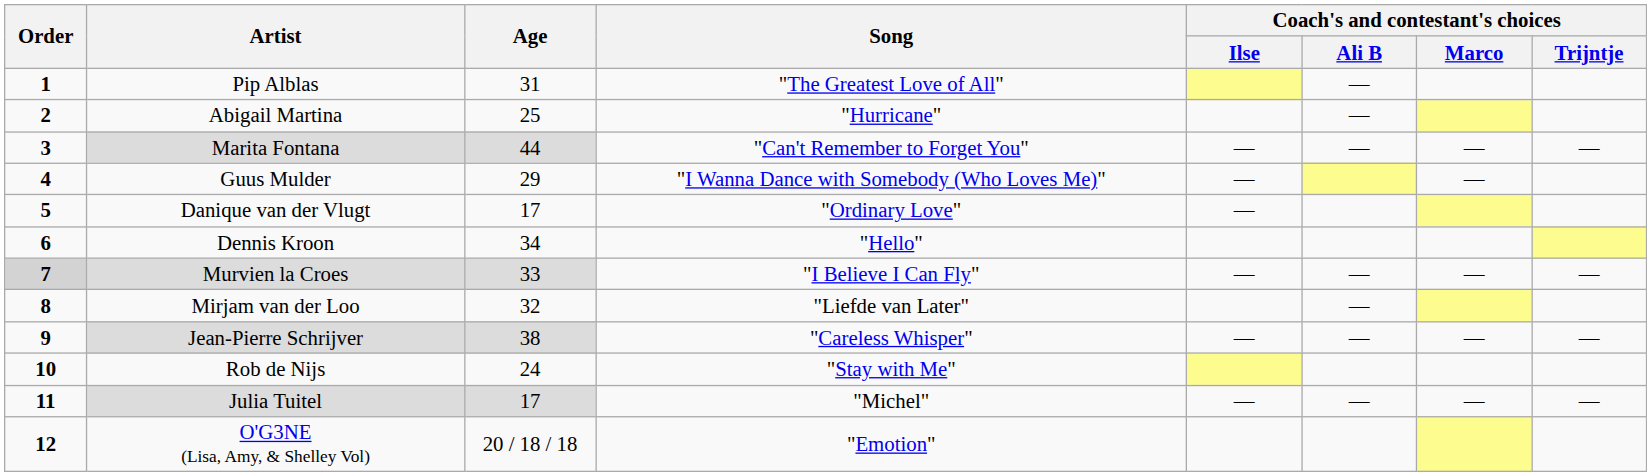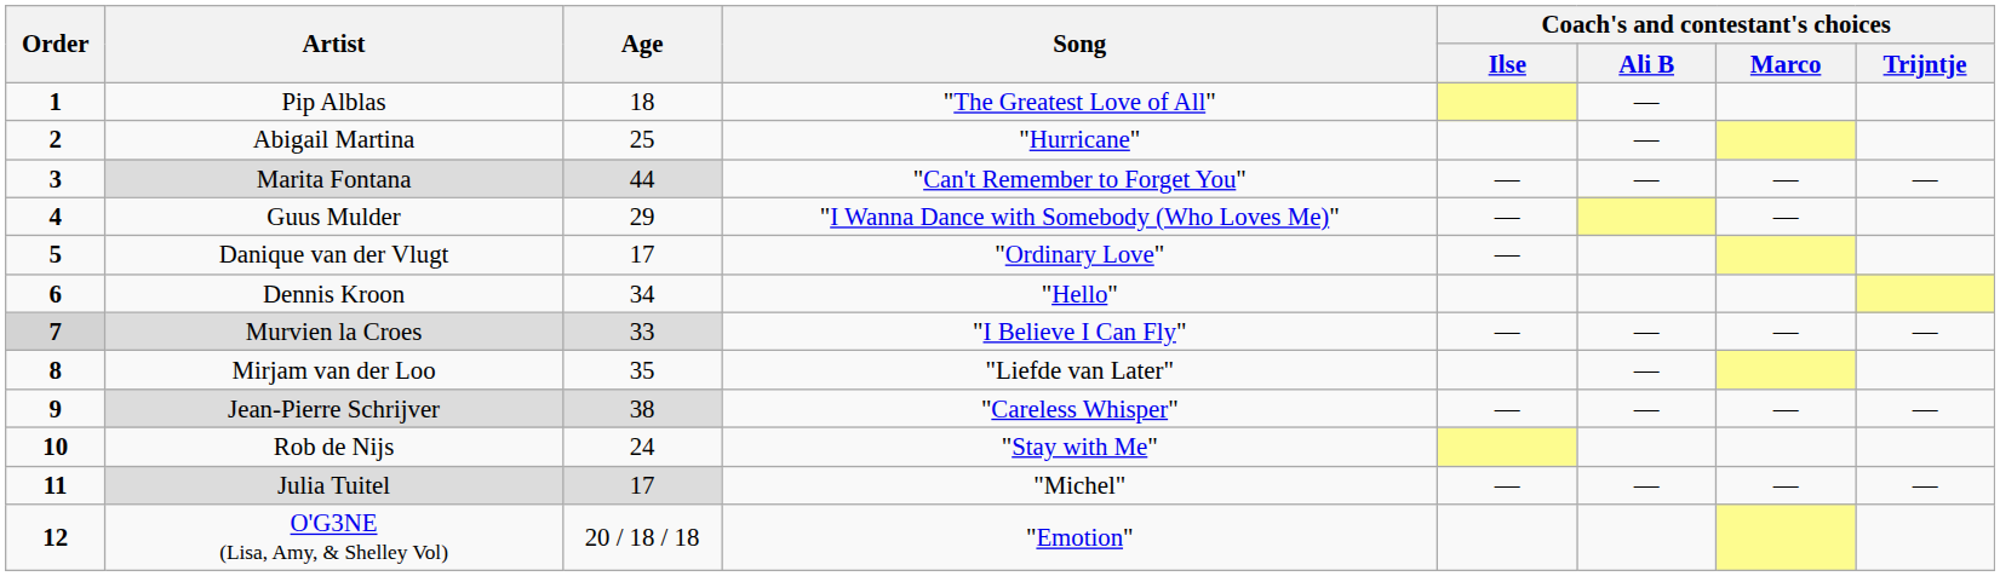Pip Alblas | Age: 31 -> 18
Mirjam van der Loo | Age: 32 -> 35
